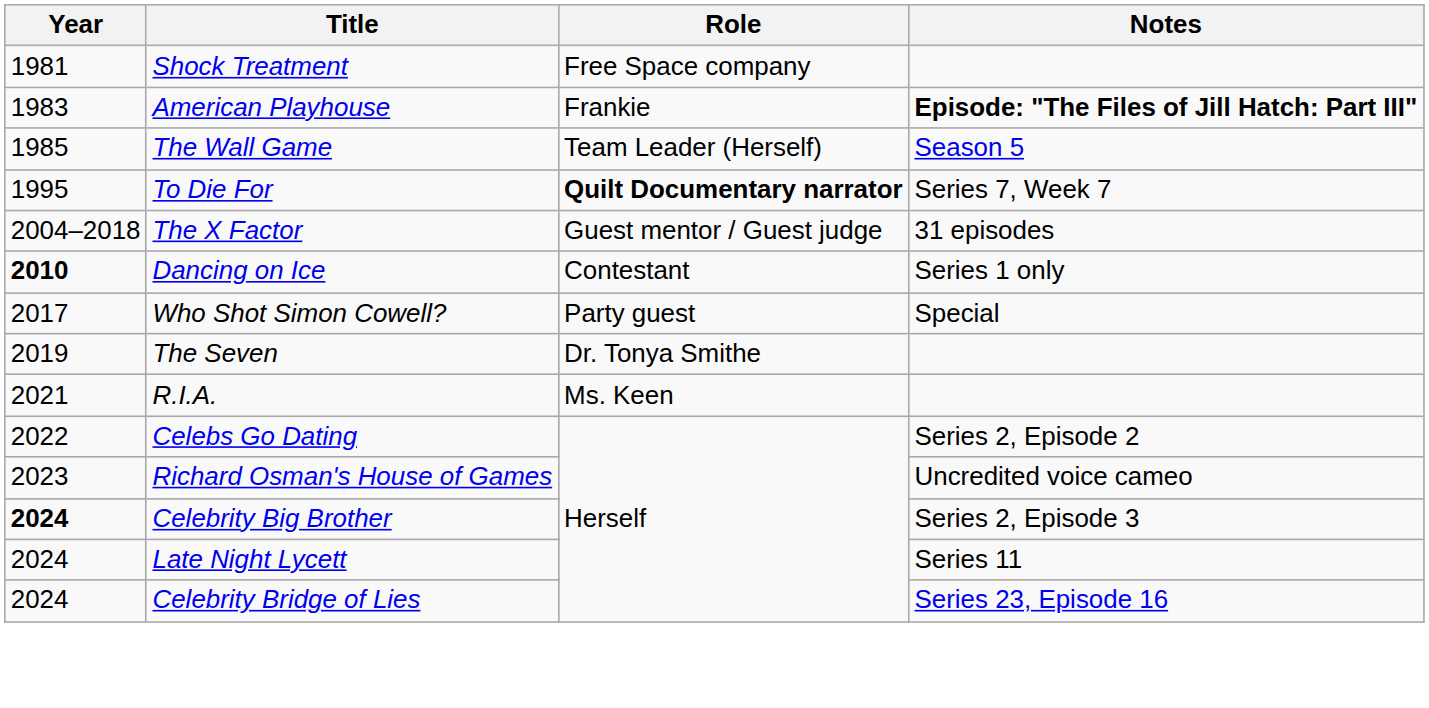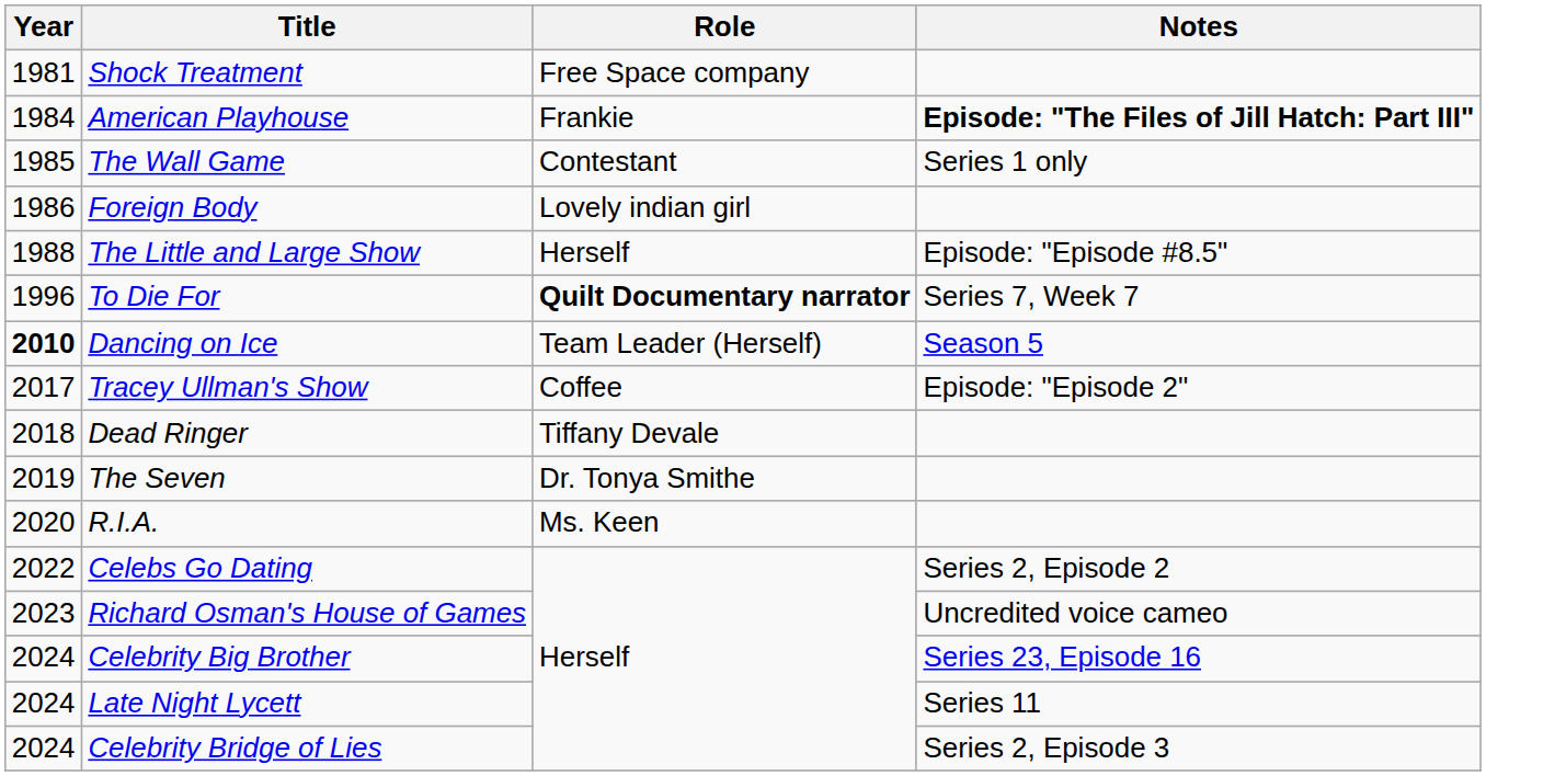American Playhouse | Year: 1983 -> 1984
The Wall Game | Role: Team Leader (Herself) -> Contestant
The Wall Game | Notes: Season 5 -> Series 1 only
+ row: 1986 | Foreign Body | Lovely indian girl
+ row: 1988 | The Little and Large Show | Herself | Episode: "Episode #8.5"
To Die For | Year: 1995 -> 1996
- row: 2004–2018 | The X Factor | Guest mentor / Guest judge | 31 episodes
Dancing on Ice | Role: Contestant -> Team Leader (Herself)
Dancing on Ice | Notes: Series 1 only -> Season 5
+ row: 2017 | Tracey Ullman's Show | Coffee | Episode: "Episode 2"
- row: 2017 | Who Shot Simon Cowell? | Party guest | Special
+ row: 2018 | Dead Ringer | Tiffany Devale
R.I.A. | Year: 2021 -> 2020
Celebrity Big Brother | Year: bold -> normal
Celebrity Big Brother | Notes: Series 2, Episode 3 -> Series 23, Episode 16
Celebrity Bridge of Lies | Notes: Series 23, Episode 16 -> Series 2, Episode 3
